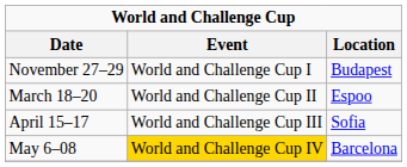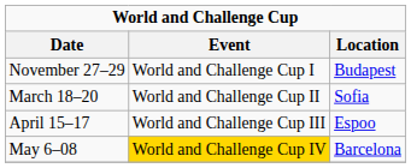March 18–20 | Location: Espoo -> Sofia
April 15–17 | Location: Sofia -> Espoo
